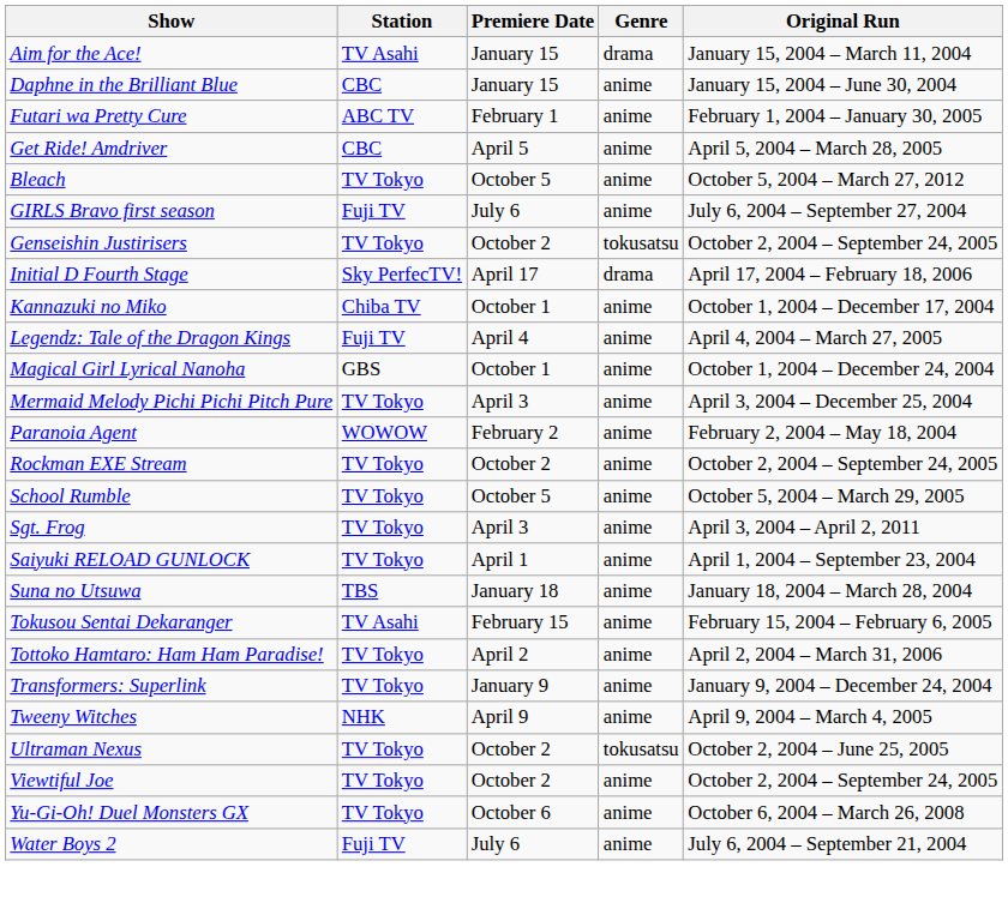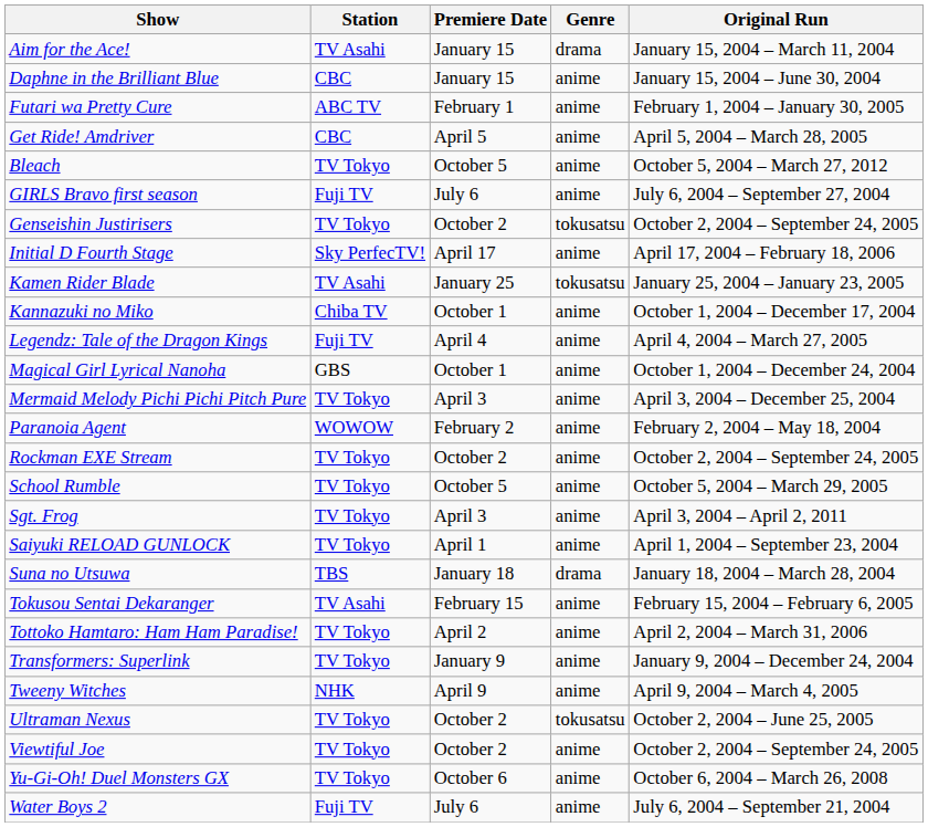Initial D Fourth Stage | Genre: drama -> anime
+ row: Kamen Rider Blade | TV Asahi | January 25 | tokusatsu | January 25, 2004 – January 23, 2005
Suna no Utsuwa | Genre: anime -> drama
